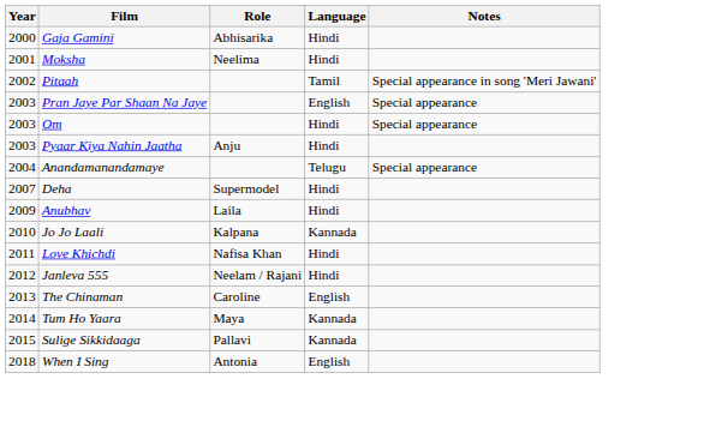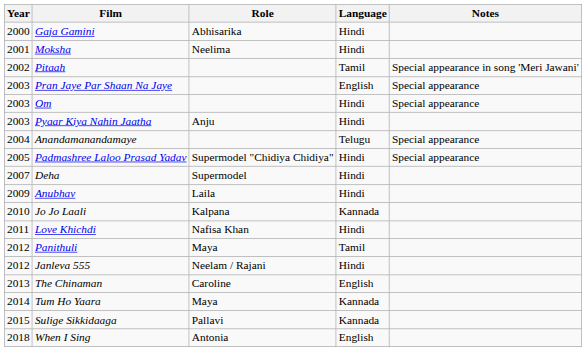+ row: 2005 | Padmashree Laloo Prasad Yadav | Supermodel "Chidiya Chidiya" | Hindi | Special appearance
+ row: 2012 | Panithuli | Maya | Tamil
